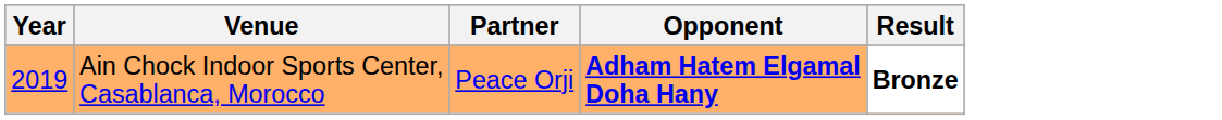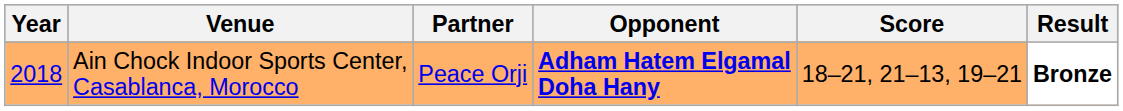+ column: Score | 18–21, 21–13, 19–21
Ain Chock Indoor Sports Center, Casablanca, Morocco | Year: 2019 -> 2018
